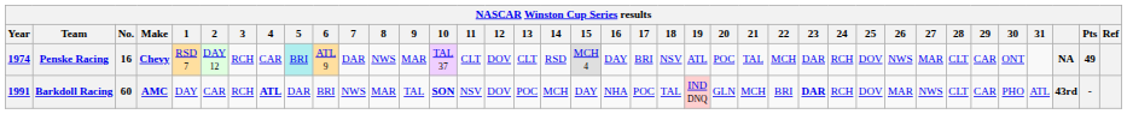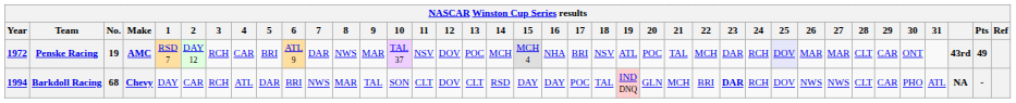Penske Racing | Year: 1974 -> 1972
Penske Racing | No.: 16 -> 19
Penske Racing | Make: Chevy -> AMC
Penske Racing | 5: paleturquoise background -> no background
Penske Racing | 11: CLT -> NSV
Penske Racing | 13: CLT -> POC
Penske Racing | 14: RSD -> MCH
Penske Racing | 16: DAY -> NHA
Penske Racing | 25: no background -> lavender background
Penske Racing | 26: NWS -> MAR
Penske Racing | column 36: NA -> 43rd
Barkdoll Racing | Year: 1991 -> 1994
Barkdoll Racing | No.: 60 -> 68
Barkdoll Racing | Make: AMC -> Chevy
Barkdoll Racing | 4: bold -> normal
Barkdoll Racing | 10: bold -> normal
Barkdoll Racing | 11: NSV -> CLT
Barkdoll Racing | 13: POC -> CLT
Barkdoll Racing | 14: MCH -> RSD
Barkdoll Racing | 16: NHA -> DAY
Barkdoll Racing | 26: MAR -> NWS
Barkdoll Racing | column 36: 43rd -> NA
